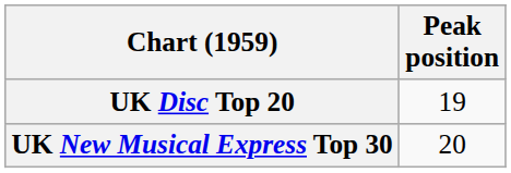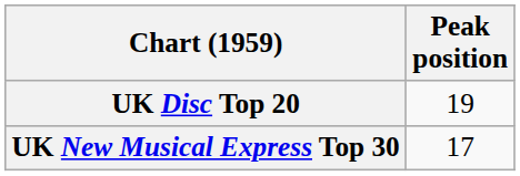UK New Musical Express Top 30 | Peak position: 20 -> 17
